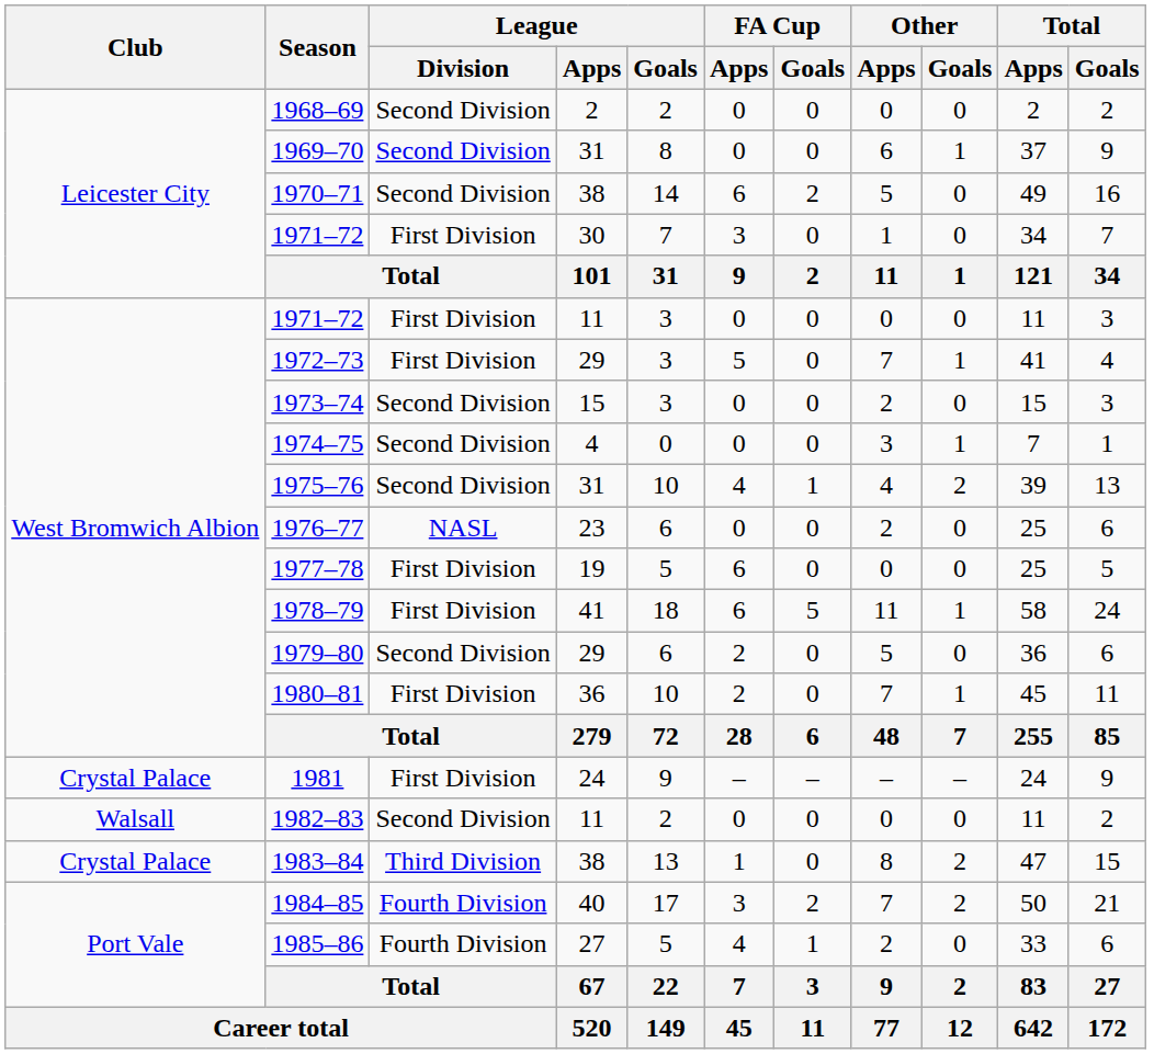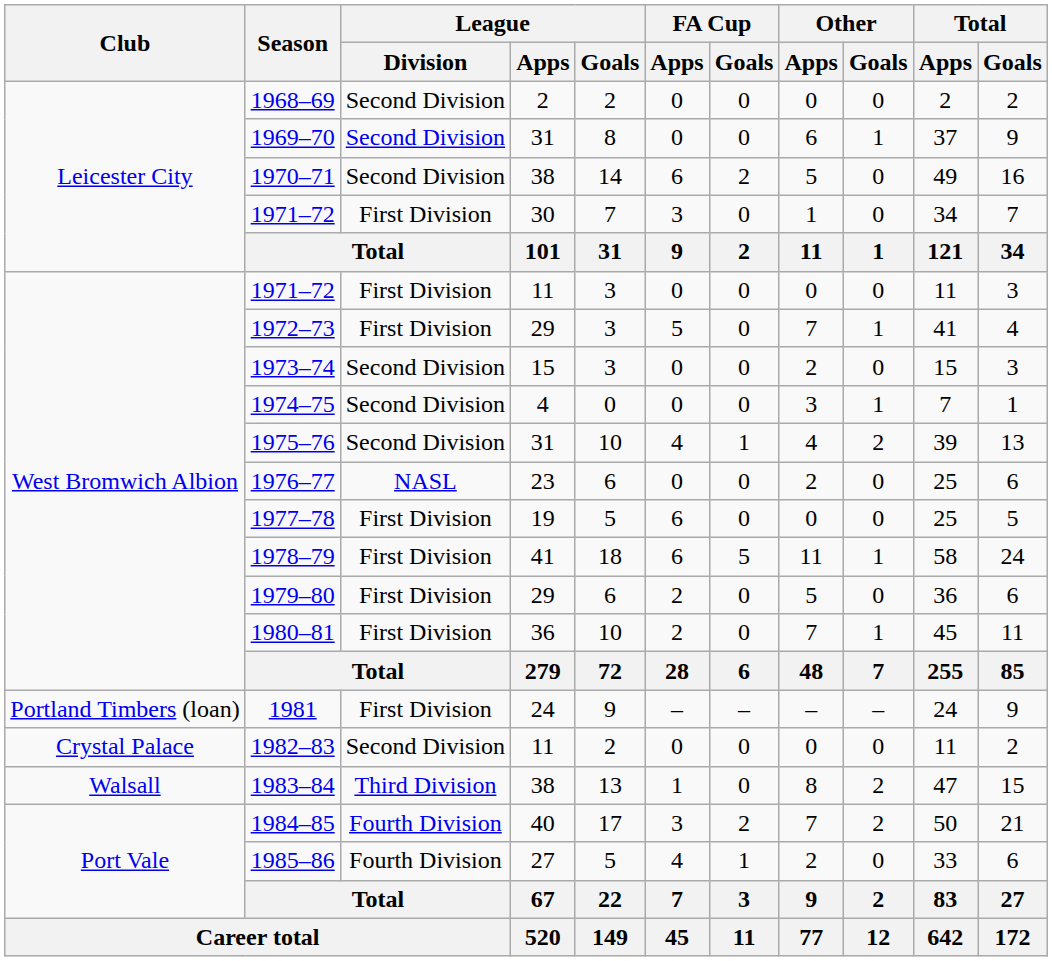1979–80 | League / Division: Second Division -> First Division
1981 | Club: Crystal Palace -> Portland Timbers (loan)
1982–83 | Club: Walsall -> Crystal Palace
1983–84 | Club: Crystal Palace -> Walsall
